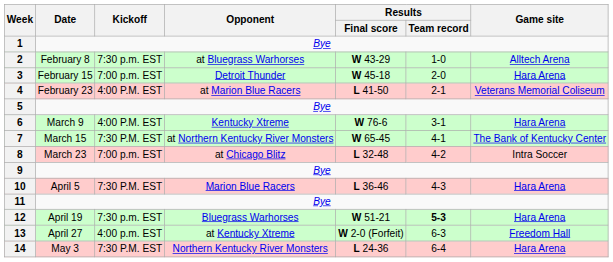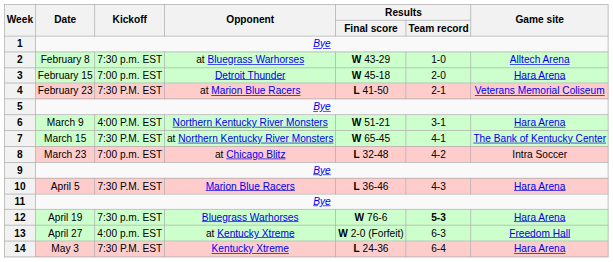4 | Kickoff: 4:00 P.M. EST -> 7:30 P.M. EST
6 | Opponent: Kentucky Xtreme -> Northern Kentucky River Monsters
6 | Results / Final score: W 76-6 -> W 51-21
12 | Results / Final score: W 51-21 -> W 76-6
14 | Opponent: Northern Kentucky River Monsters -> Kentucky Xtreme
